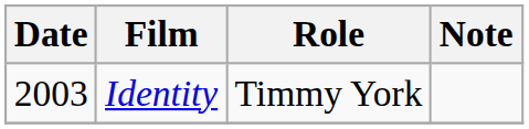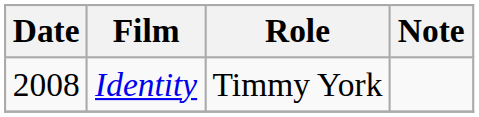Identity | Date: 2003 -> 2008
